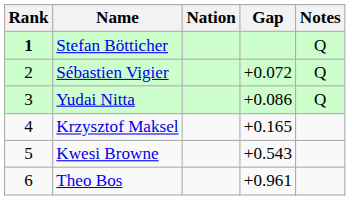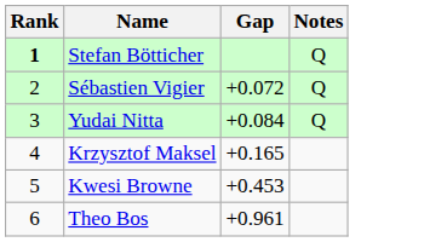- column: Nation
Yudai Nitta | Gap: +0.086 -> +0.084
Kwesi Browne | Gap: +0.543 -> +0.453
